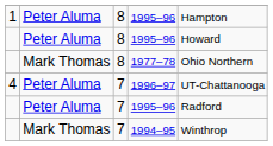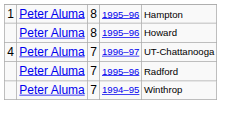- row: Mark Thomas | 8 | 1977–78 | Ohio Northern
1994–95 | column 2: Mark Thomas -> Peter Aluma
